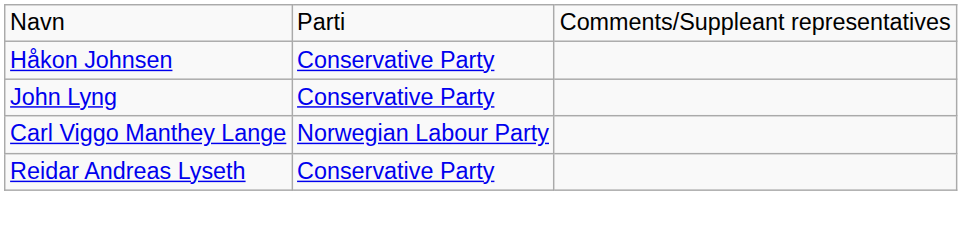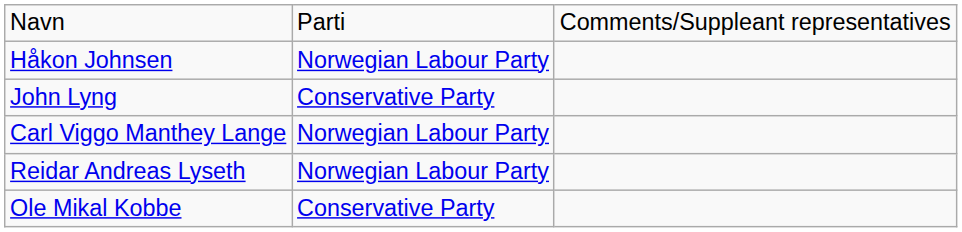Håkon Johnsen | column 2: Conservative Party -> Norwegian Labour Party
Reidar Andreas Lyseth | column 2: Conservative Party -> Norwegian Labour Party
+ row: Ole Mikal Kobbe | Conservative Party
